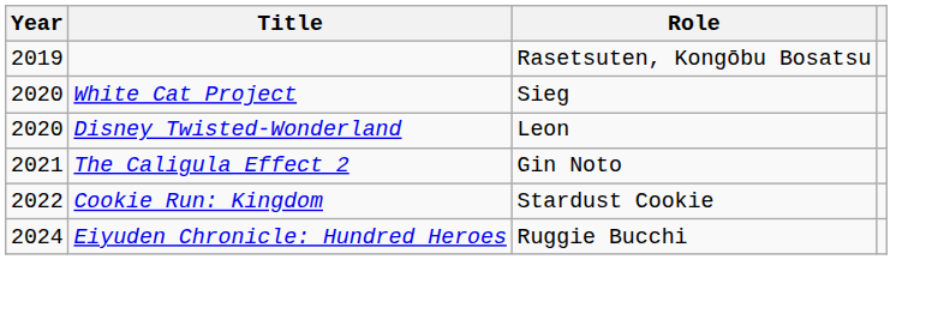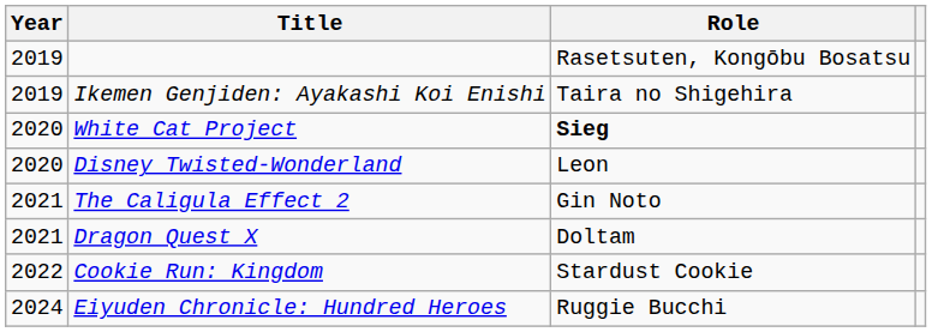+ row: 2019 | Ikemen Genjiden: Ayakashi Koi Enishi | Taira no Shigehira
White Cat Project | Role: normal -> bold
+ row: 2021 | Dragon Quest X | Doltam
